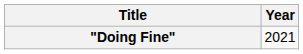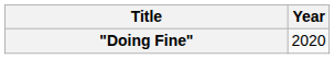"Doing Fine" | Year: 2021 -> 2020
